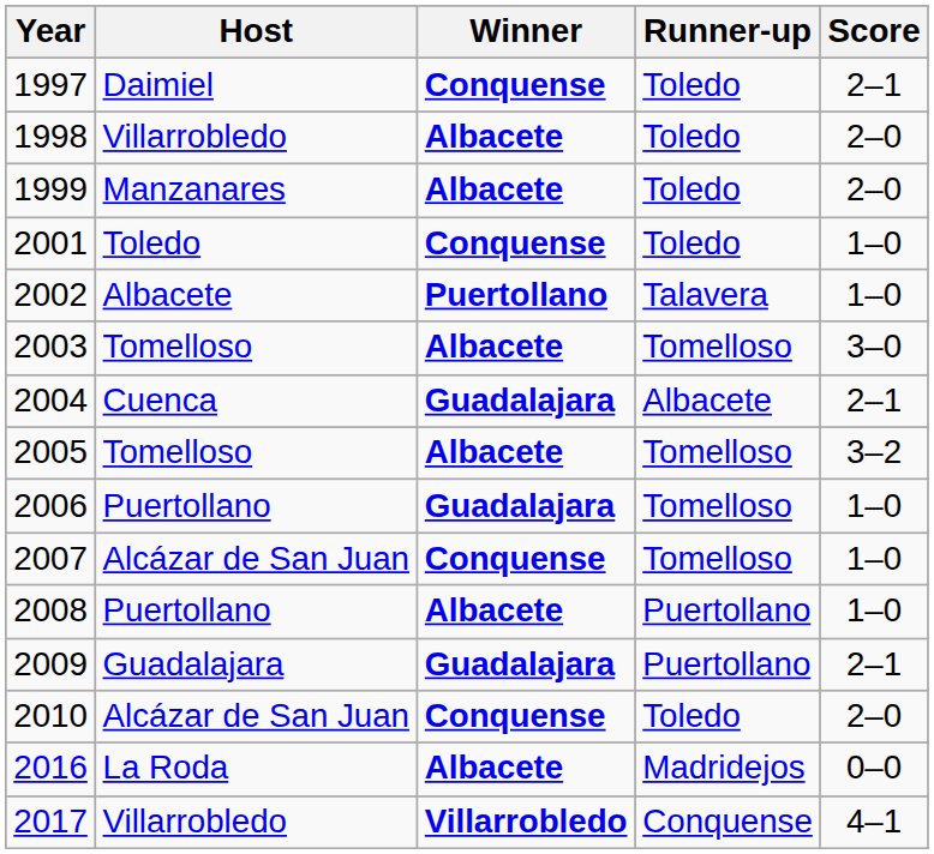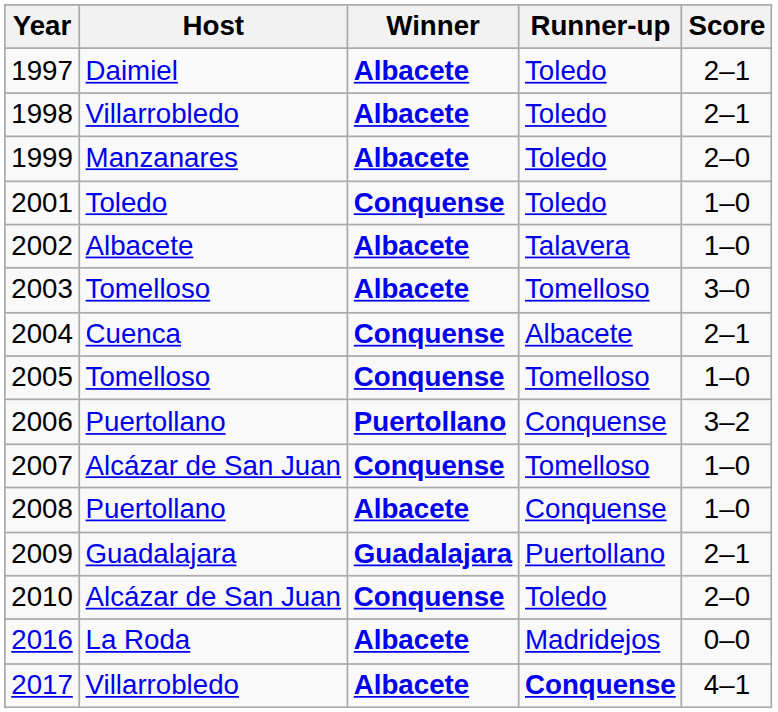1997 | Winner: Conquense -> Albacete
1998 | Score: 2–0 -> 2–1
2002 | Winner: Puertollano -> Albacete
2004 | Winner: Guadalajara -> Conquense
2005 | Winner: Albacete -> Conquense
2005 | Score: 3–2 -> 1–0
2006 | Winner: Guadalajara -> Puertollano
2006 | Runner-up: Tomelloso -> Conquense
2006 | Score: 1–0 -> 3–2
2008 | Runner-up: Puertollano -> Conquense
2017 | Winner: Villarrobledo -> Albacete
2017 | Runner-up: normal -> bold
